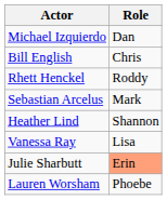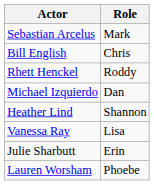rows swapped: Sebastian Arcelus <-> Michael Izquierdo
Julie Sharbutt | Role: lightsalmon background -> no background
